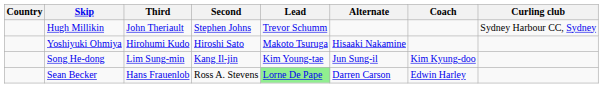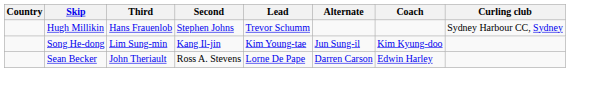Hugh Millikin | Third: John Theriault -> Hans Frauenlob
- row: Yoshiyuki Ohmiya | Hirohumi Kudo | Hiroshi Sato | Makoto Tsuruga | Hisaaki Nakamine
Sean Becker | Third: Hans Frauenlob -> John Theriault
Sean Becker | Lead: lightgreen background -> no background
